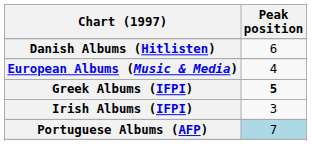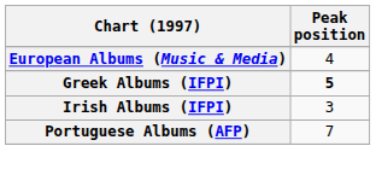- row: Danish Albums (Hitlisten) | 6
Portuguese Albums (AFP) | Peak position: lightblue background -> no background
